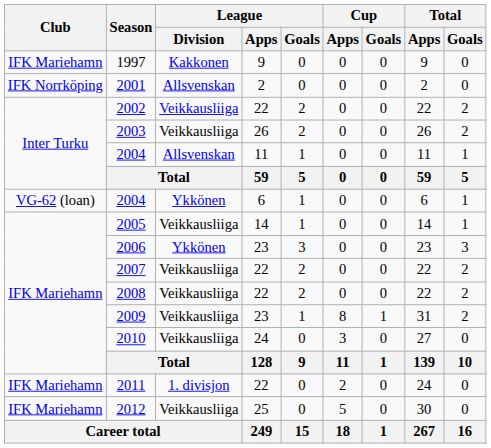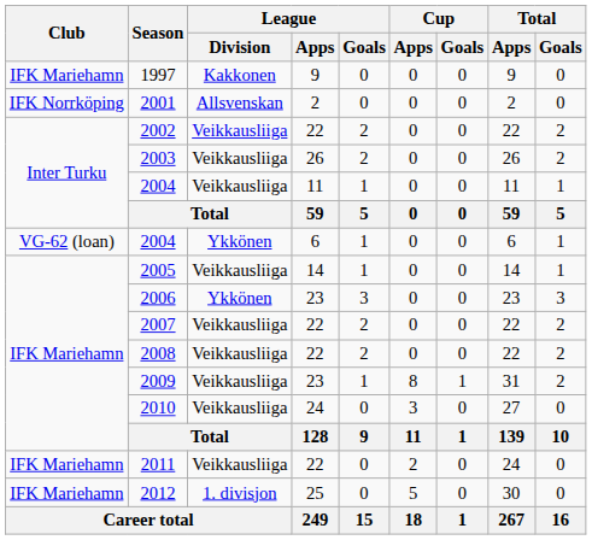2004 / 11 | League / Division: Allsvenskan -> Veikkausliiga
2011 | League / Division: 1. divisjon -> Veikkausliiga
2012 | League / Division: Veikkausliiga -> 1. divisjon
